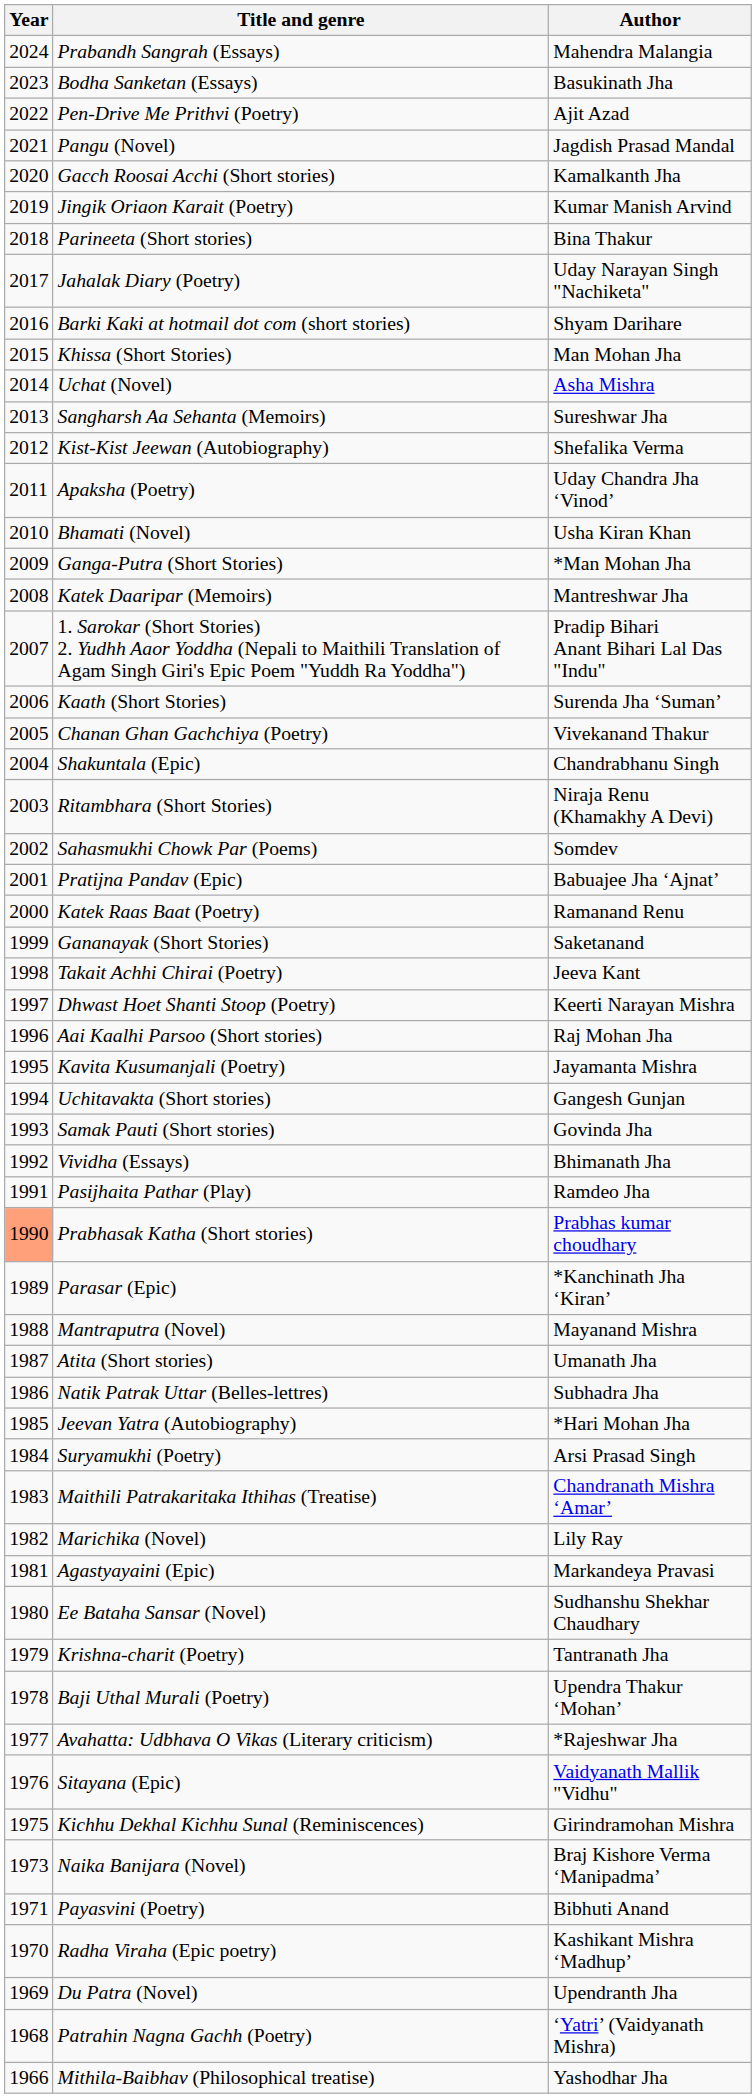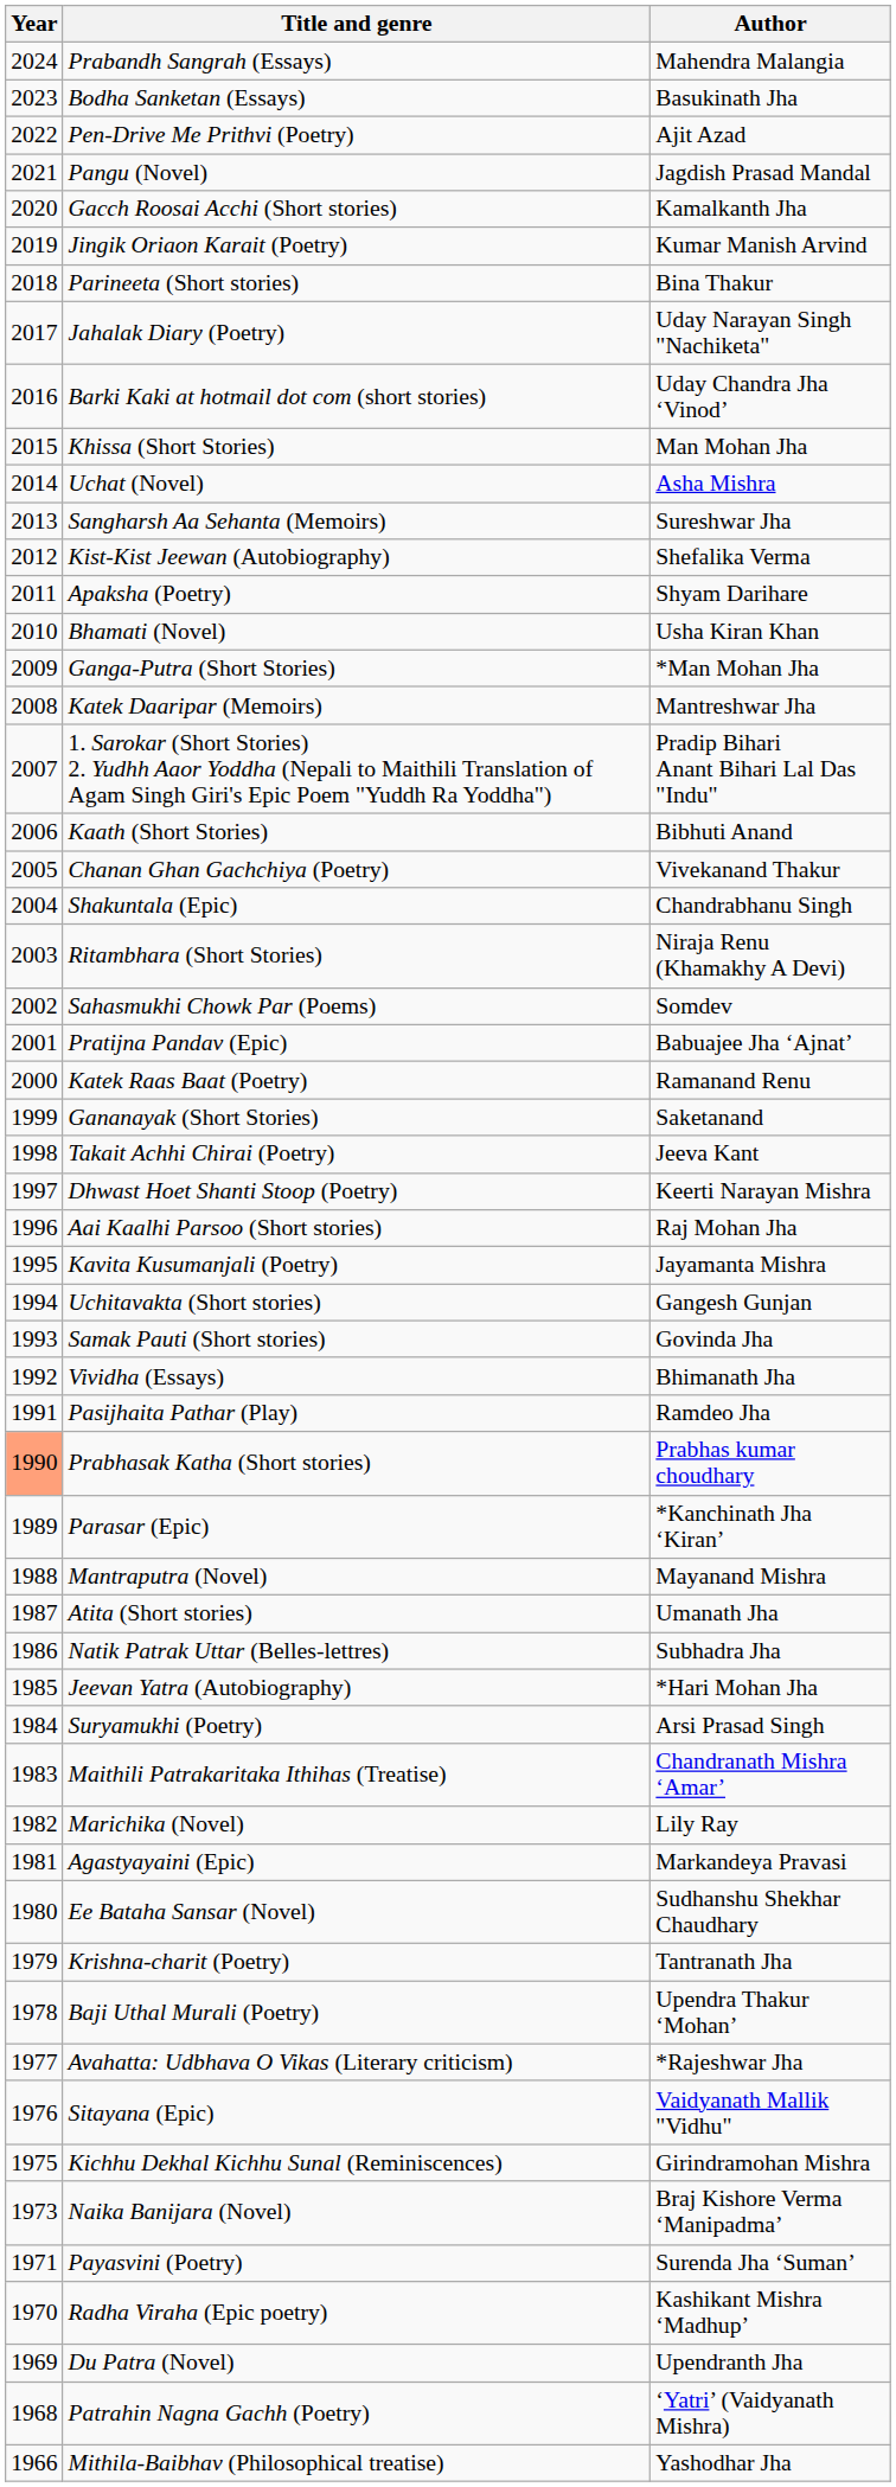Barki Kaki at hotmail dot com (short stories) | Author: Shyam Darihare -> Uday Chandra Jha ‘Vinod’
Apaksha (Poetry) | Author: Uday Chandra Jha ‘Vinod’ -> Shyam Darihare
Kaath (Short Stories) | Author: Surenda Jha ‘Suman’ -> Bibhuti Anand
Payasvini (Poetry) | Author: Bibhuti Anand -> Surenda Jha ‘Suman’
